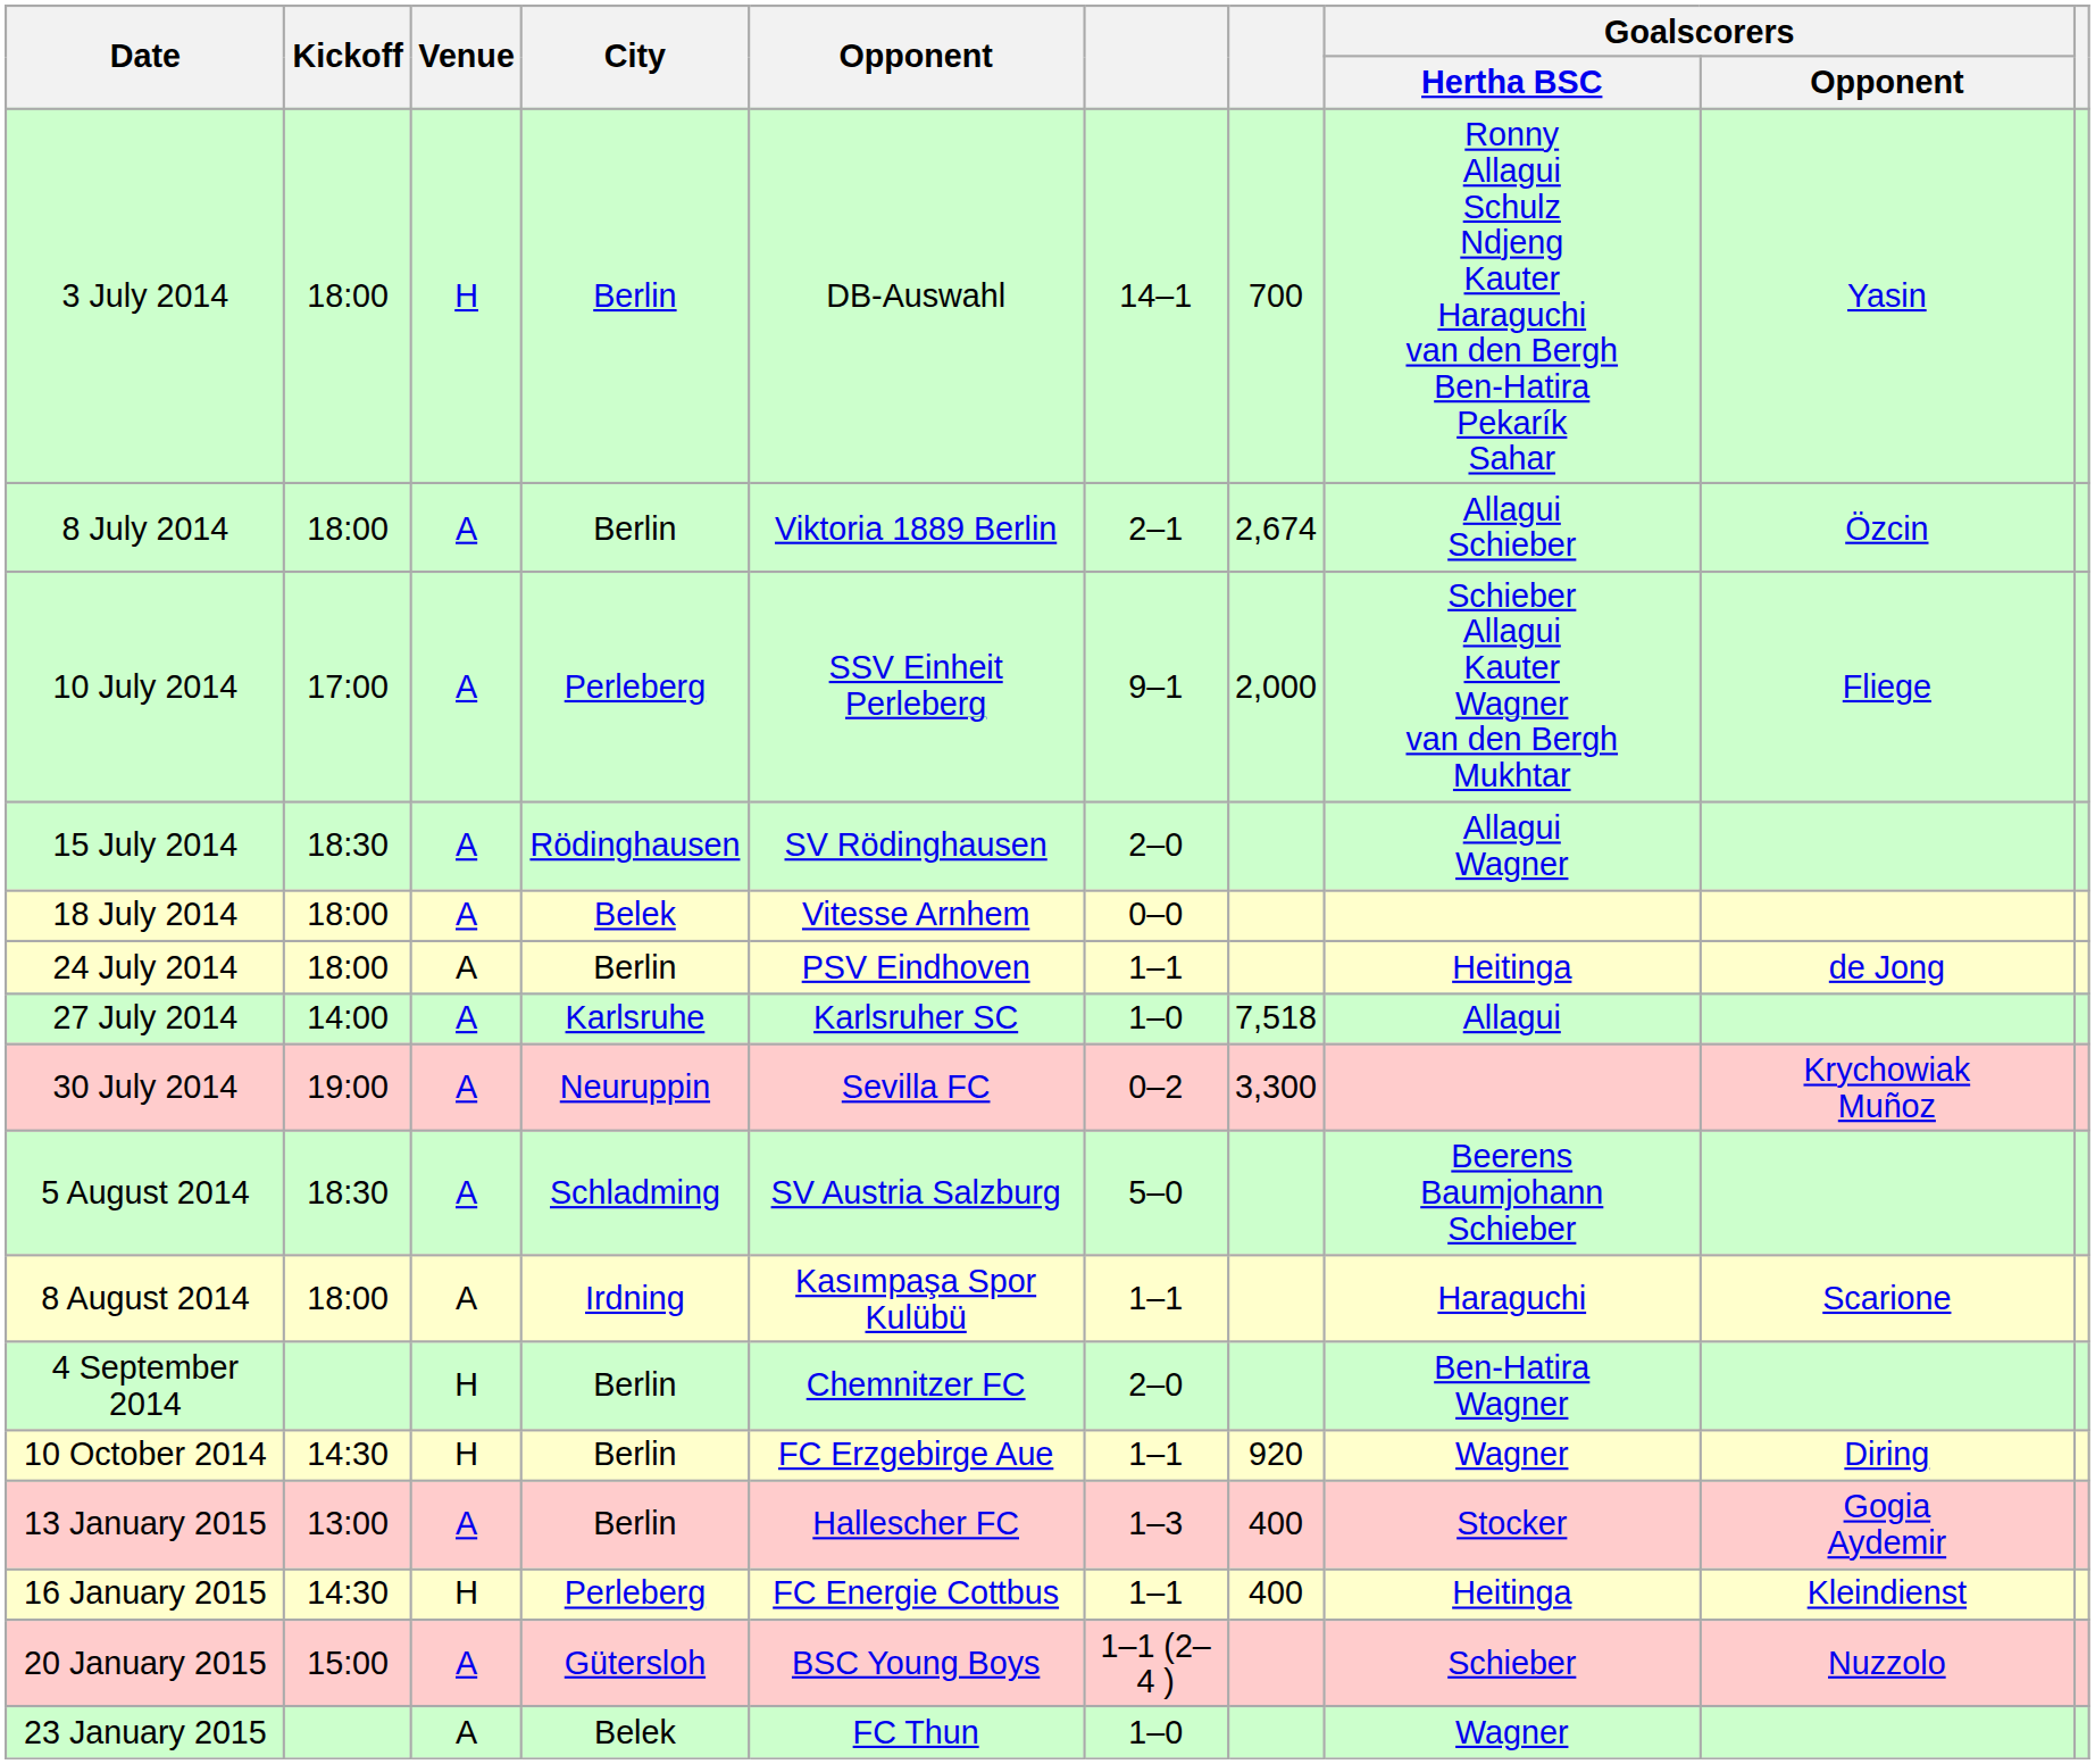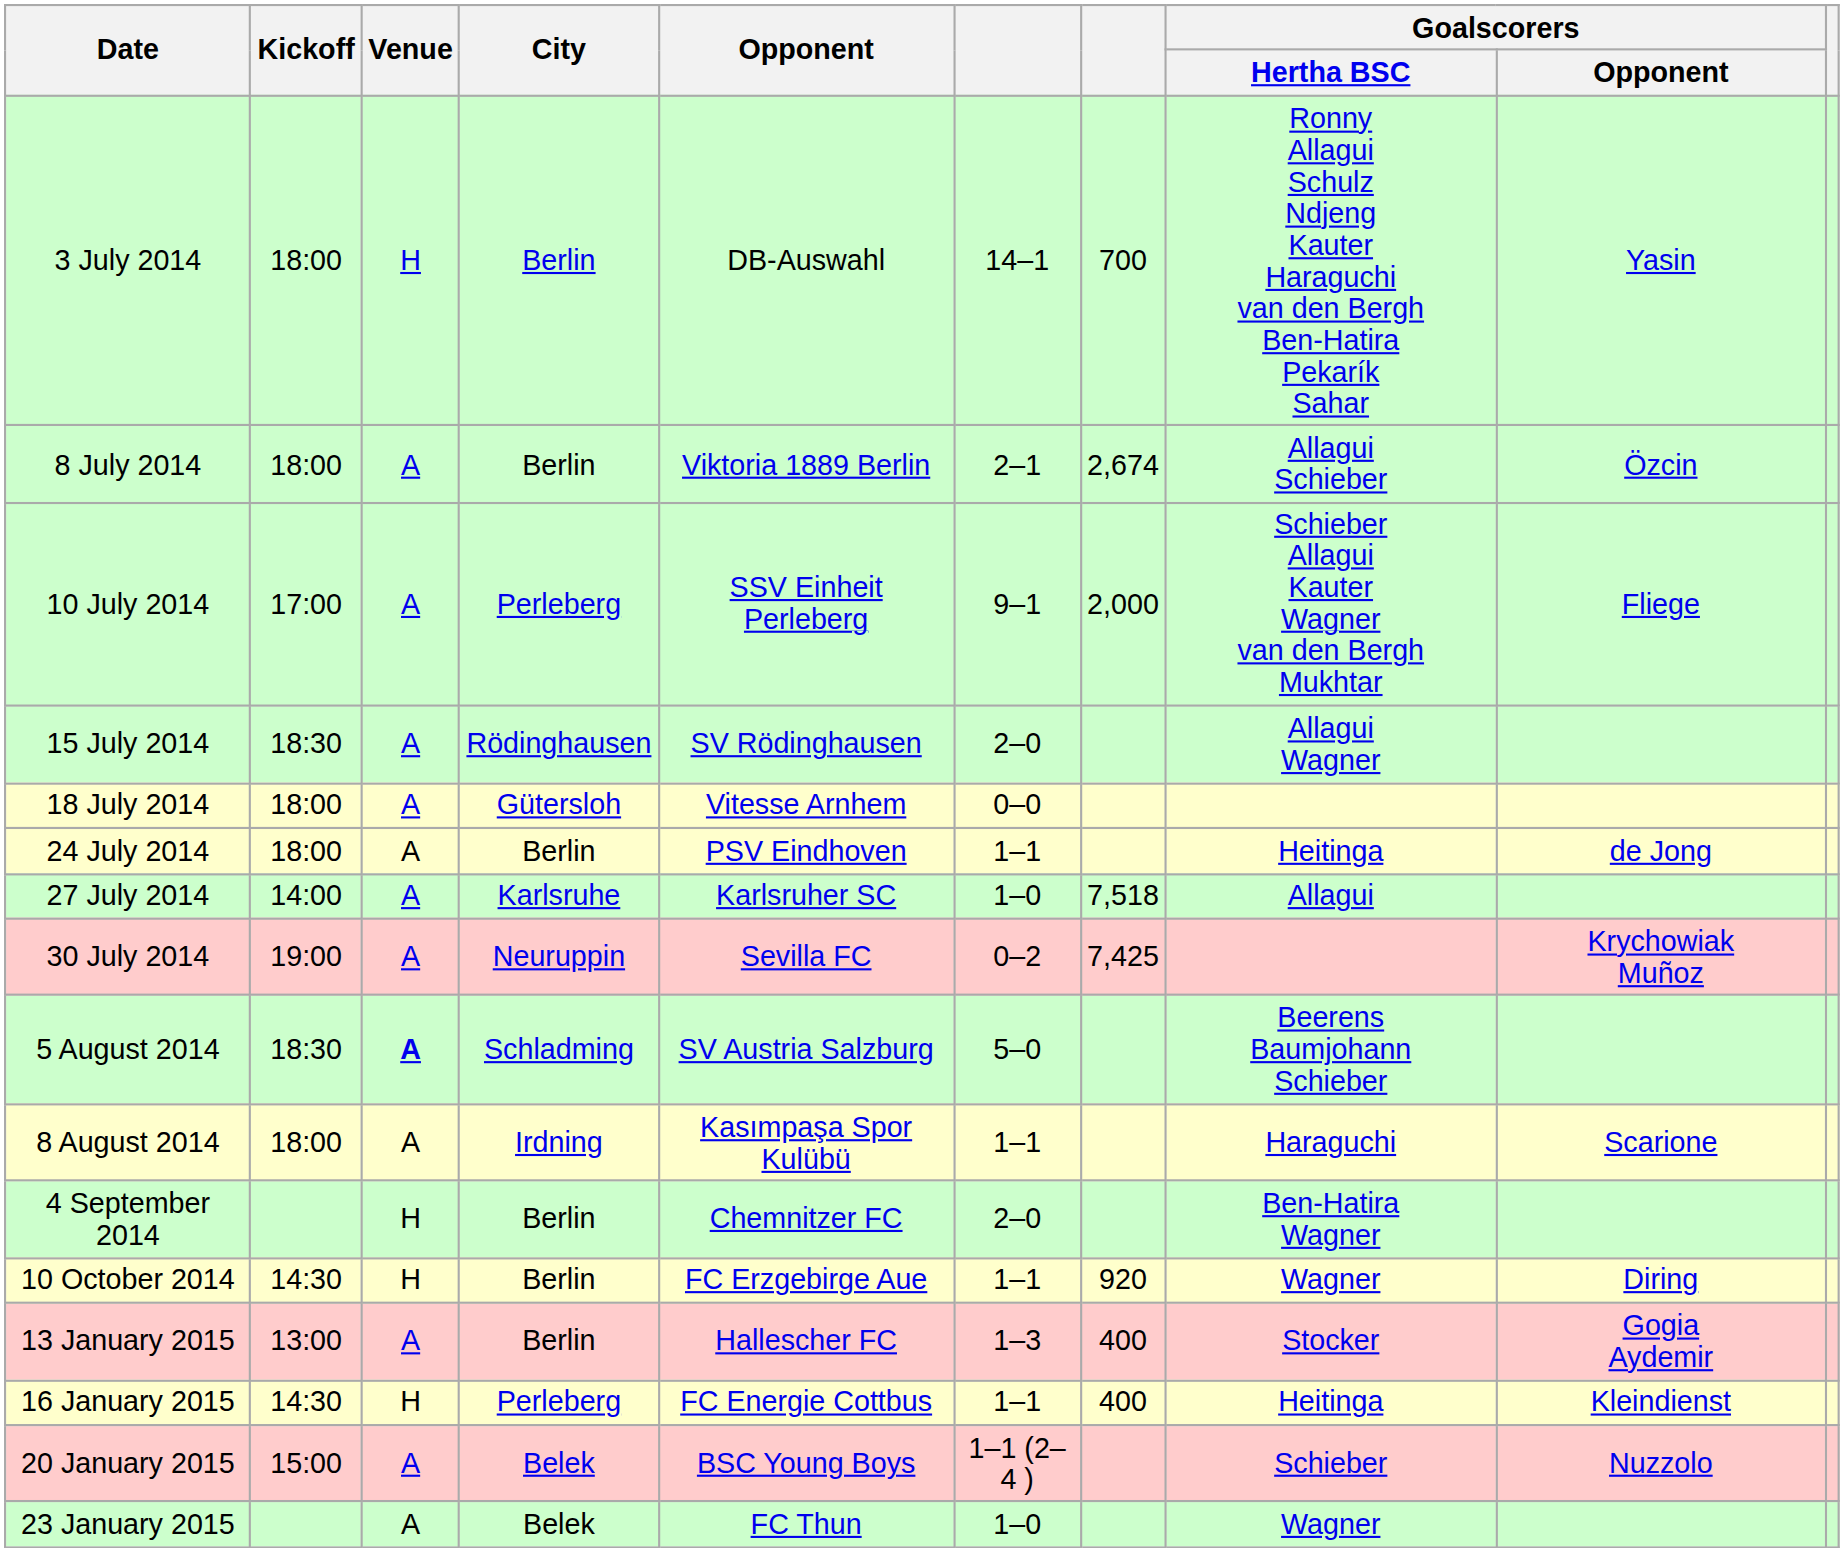18 July 2014 | City: Belek -> Gütersloh
30 July 2014 | column 7: 3,300 -> 7,425
5 August 2014 | Venue: normal -> bold
20 January 2015 | City: Gütersloh -> Belek
